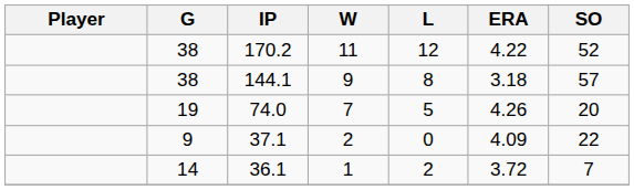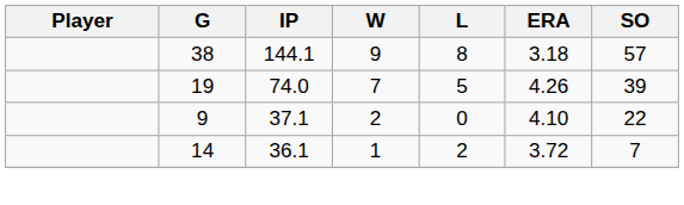- row: 38 | 170.2 | 11 | 12 | 4.22 | 52
74.0 | SO: 20 -> 39
37.1 | ERA: 4.09 -> 4.10
